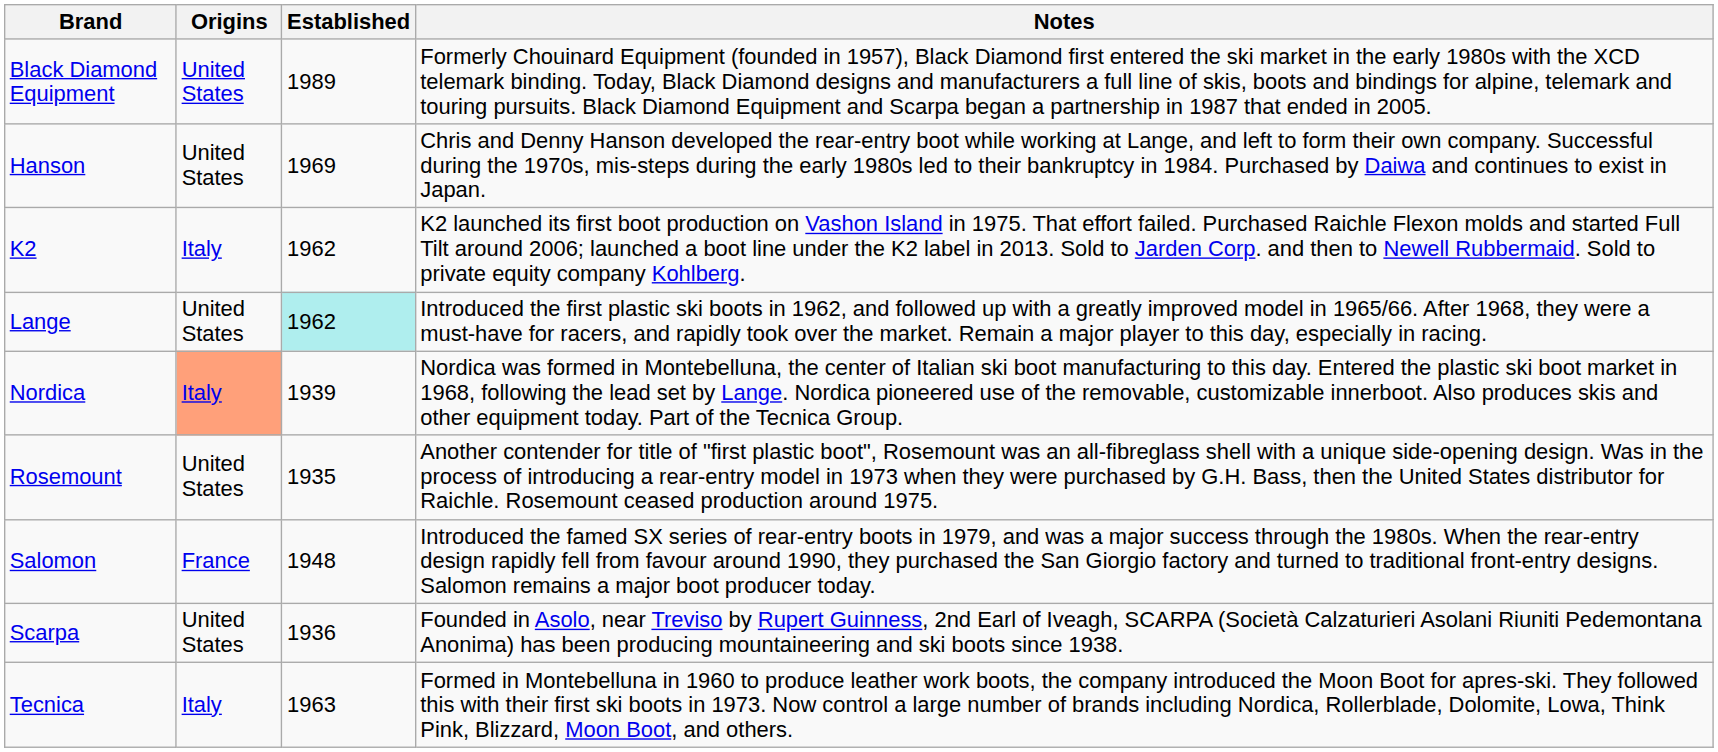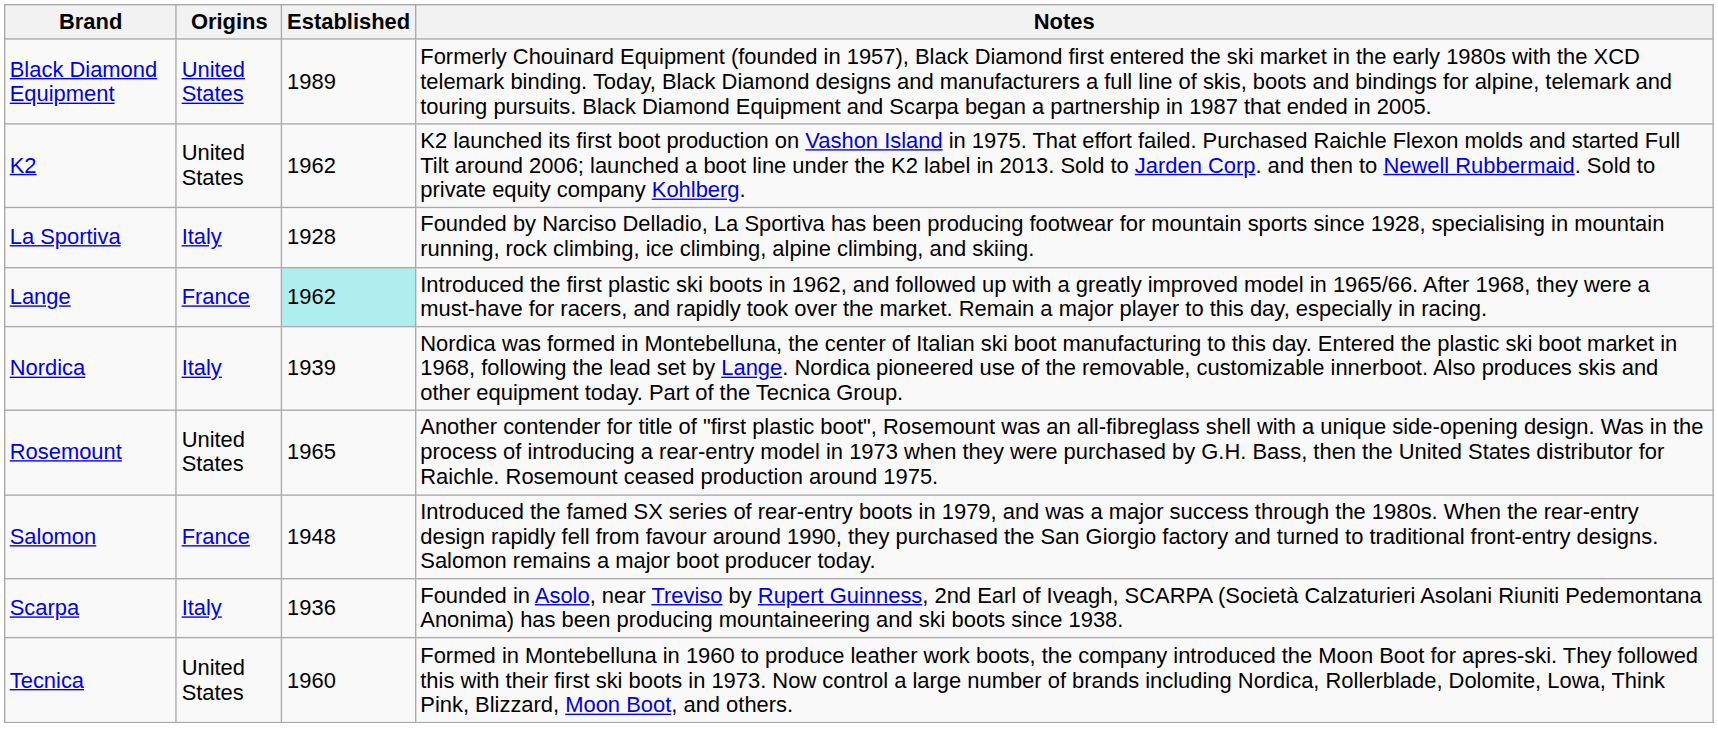- row: Hanson | United States | 1969 | Chris and Denny Hanson developed the rear-entry boot while working at Lange, and left to form their own company. Successful during the 1970s, mis-steps during the early 1980s led to their bankruptcy in 1984. Purchased by Daiwa and continues to exist in Japan.
K2 | Origins: Italy -> United States
+ row: La Sportiva | Italy | 1928 | Founded by Narciso Delladio, La Sportiva has been producing footwear for mountain sports since 1928, specialising in mountain running, rock climbing, ice climbing, alpine climbing, and skiing.
Lange | Origins: United States -> France
Nordica | Origins: lightsalmon background -> no background
Rosemount | Established: 1935 -> 1965
Scarpa | Origins: United States -> Italy
Tecnica | Origins: Italy -> United States
Tecnica | Established: 1963 -> 1960
